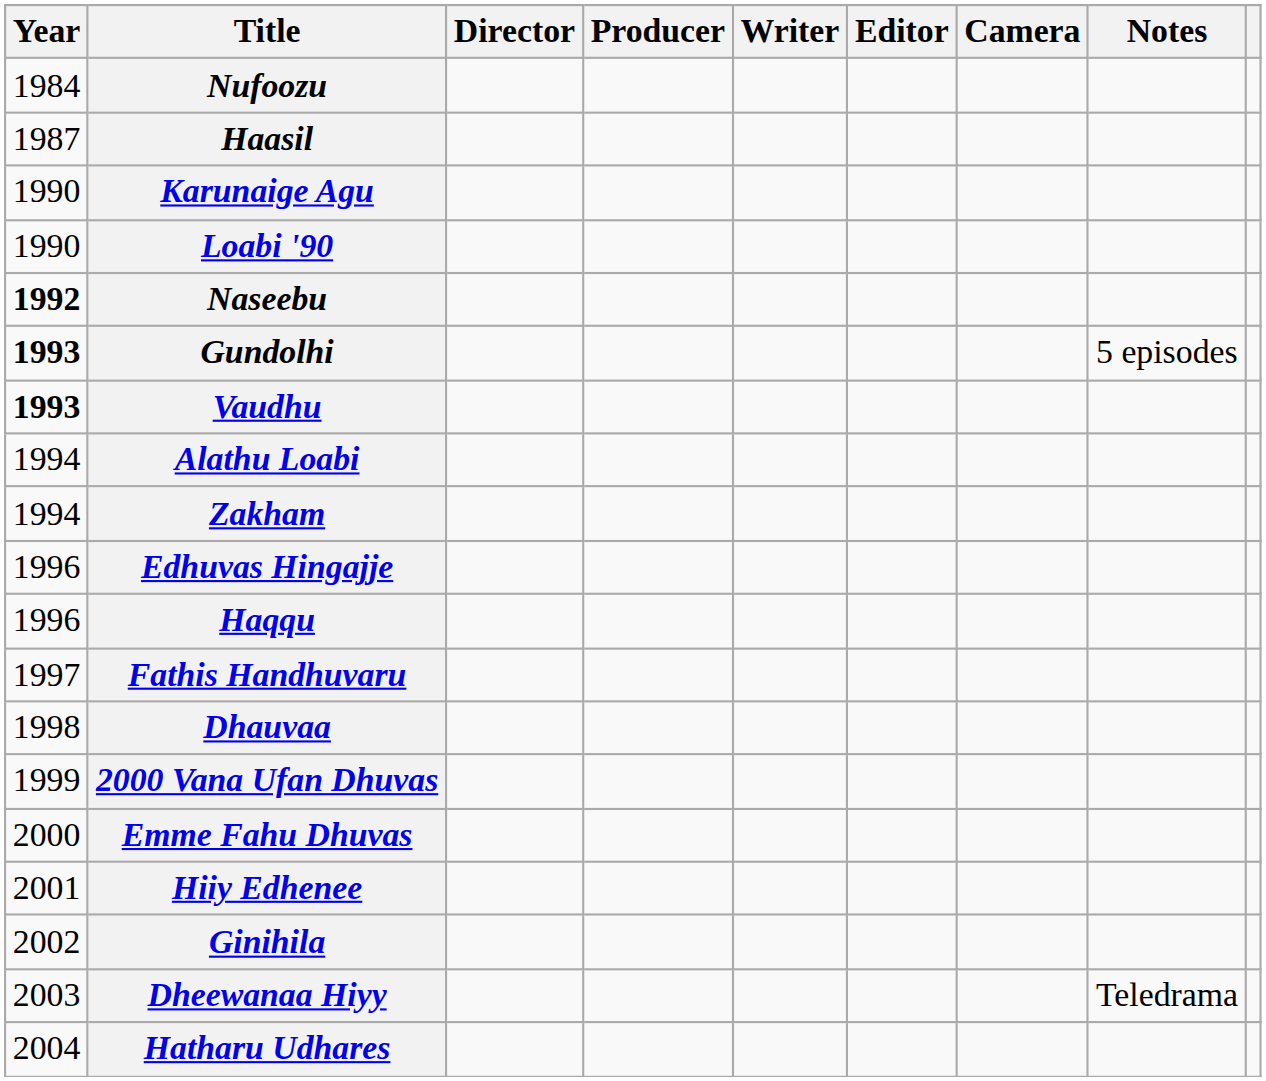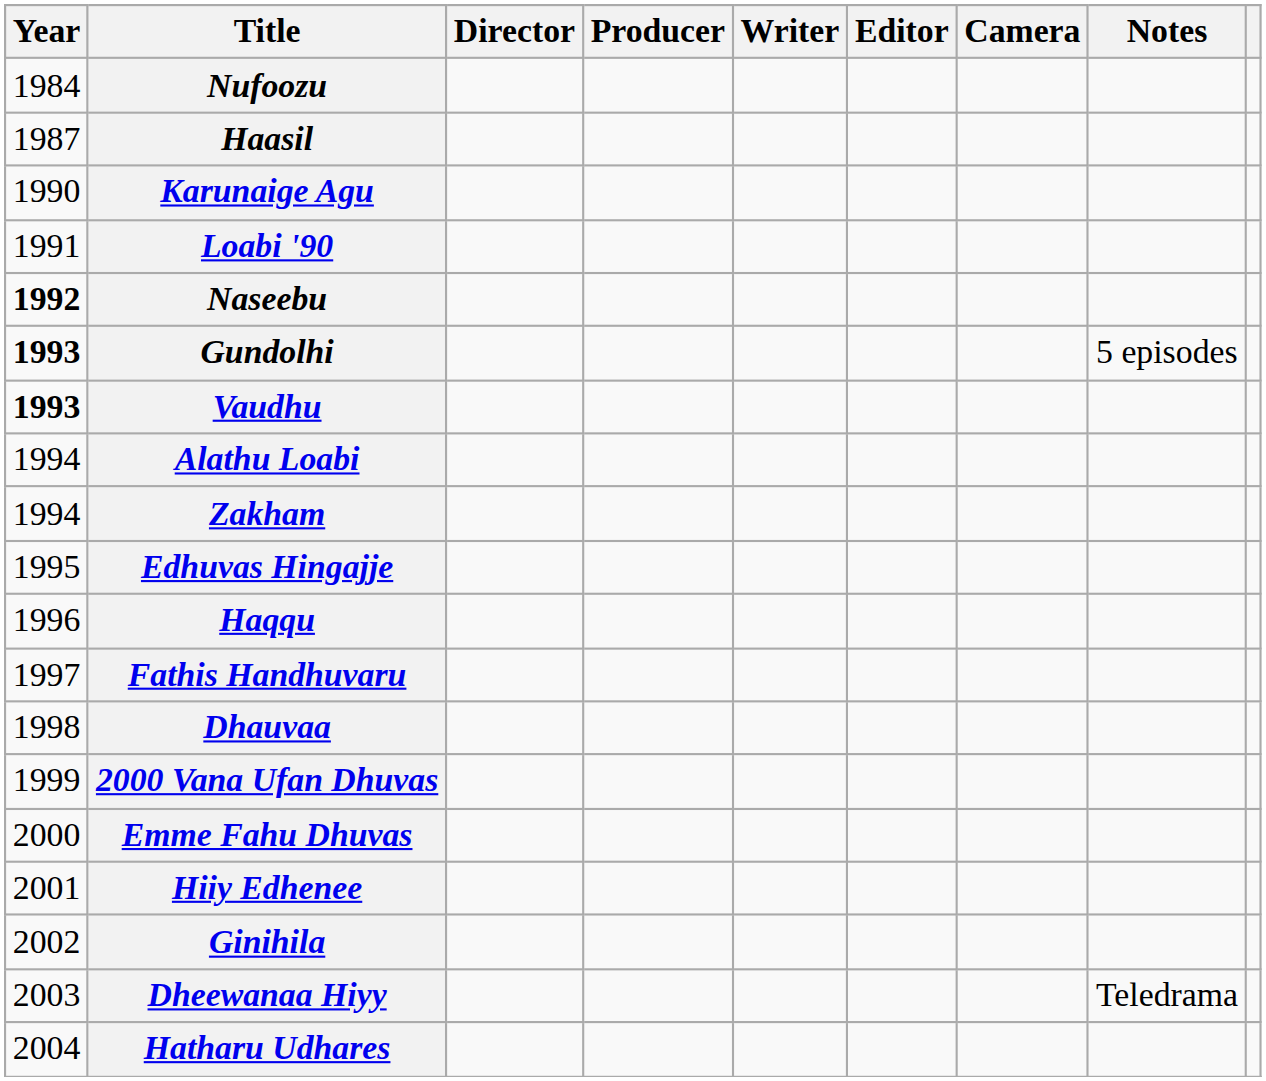Loabi '90 | Year: 1990 -> 1991
Edhuvas Hingajje | Year: 1996 -> 1995
